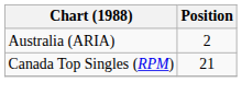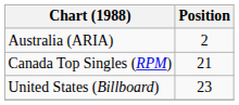+ row: United States (Billboard) | 23
